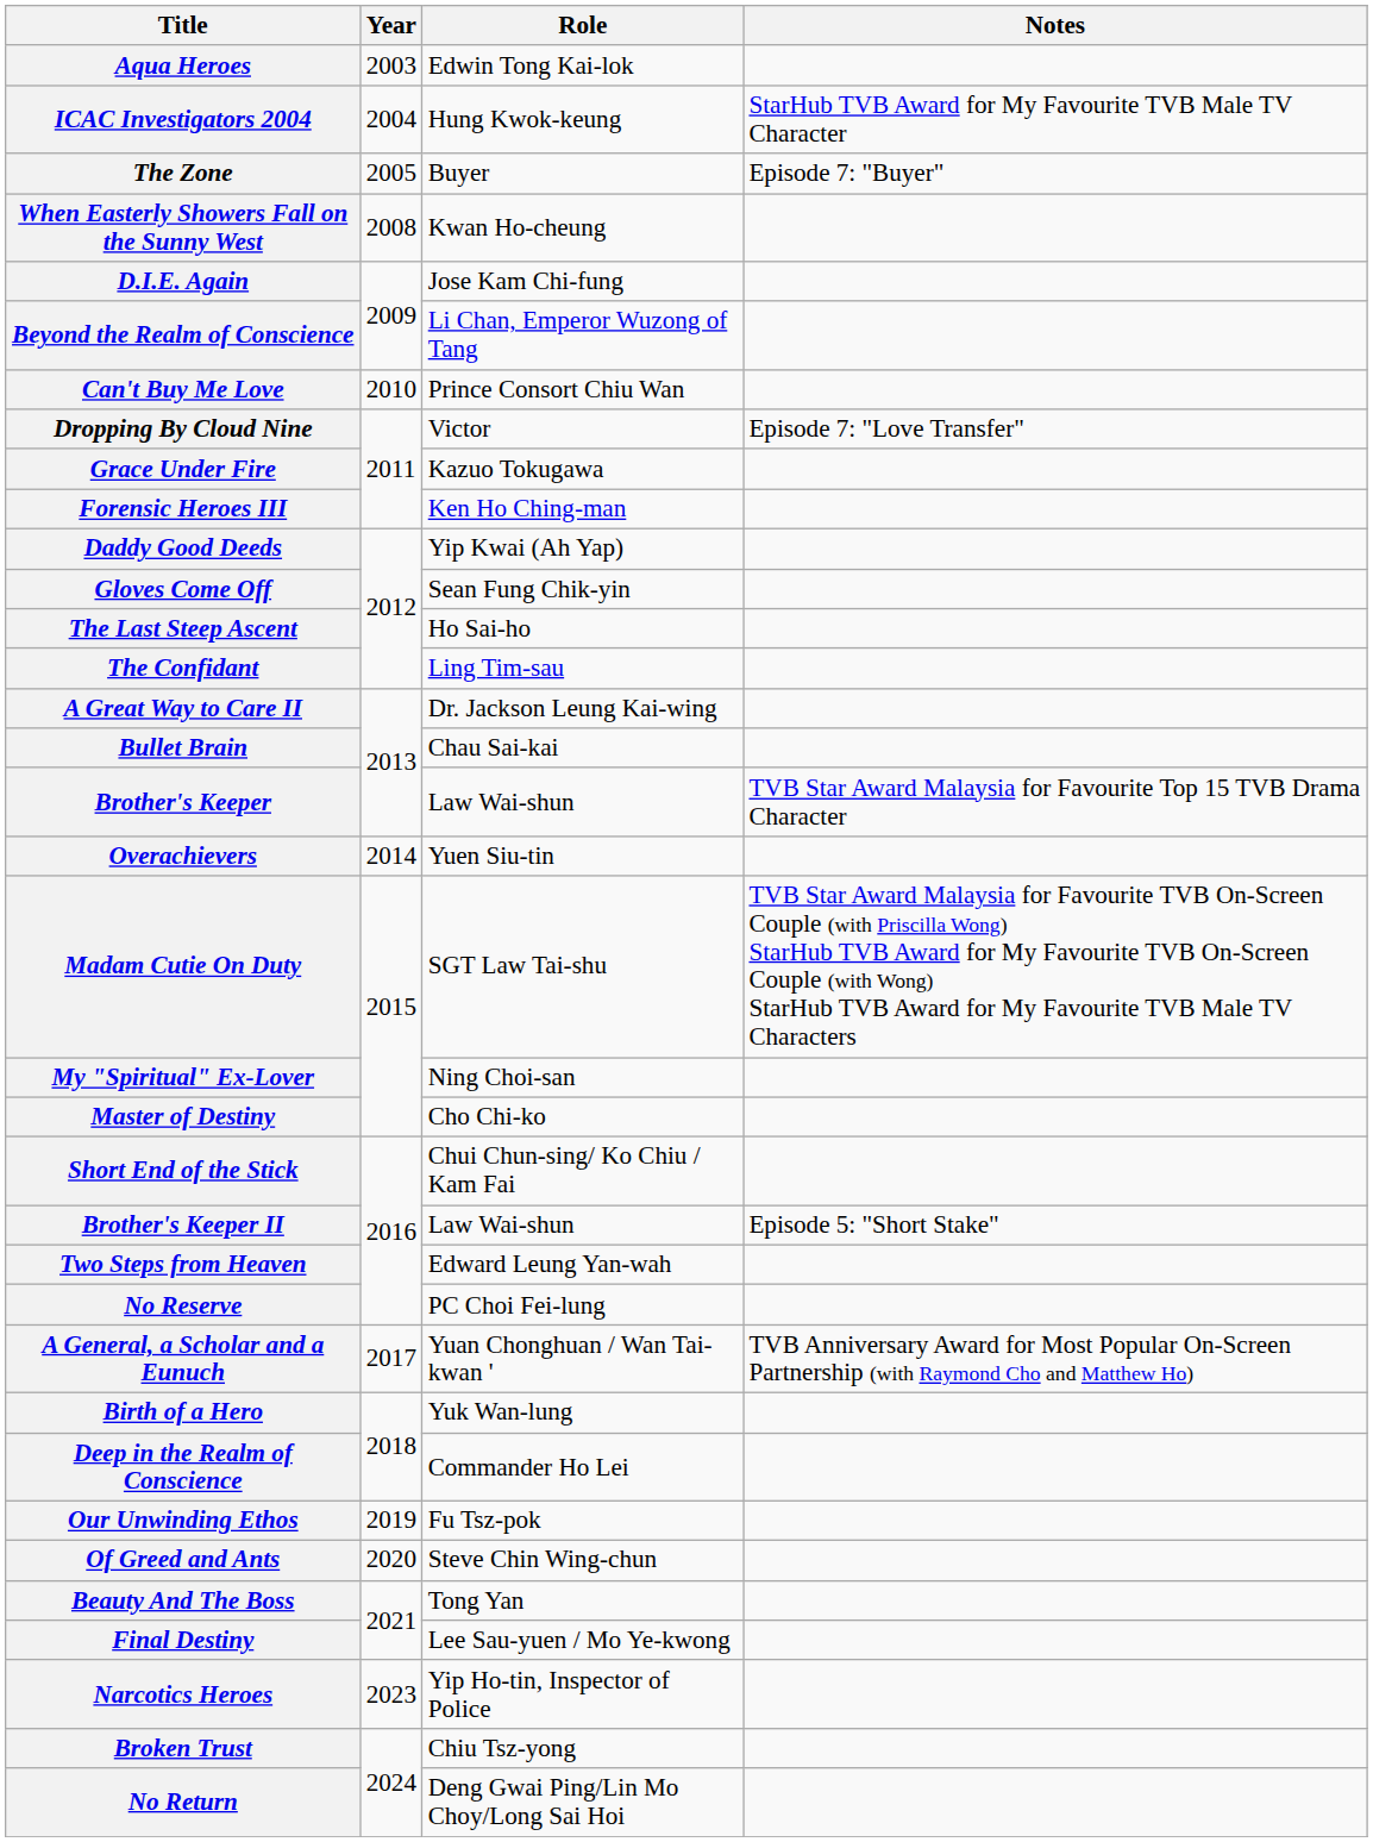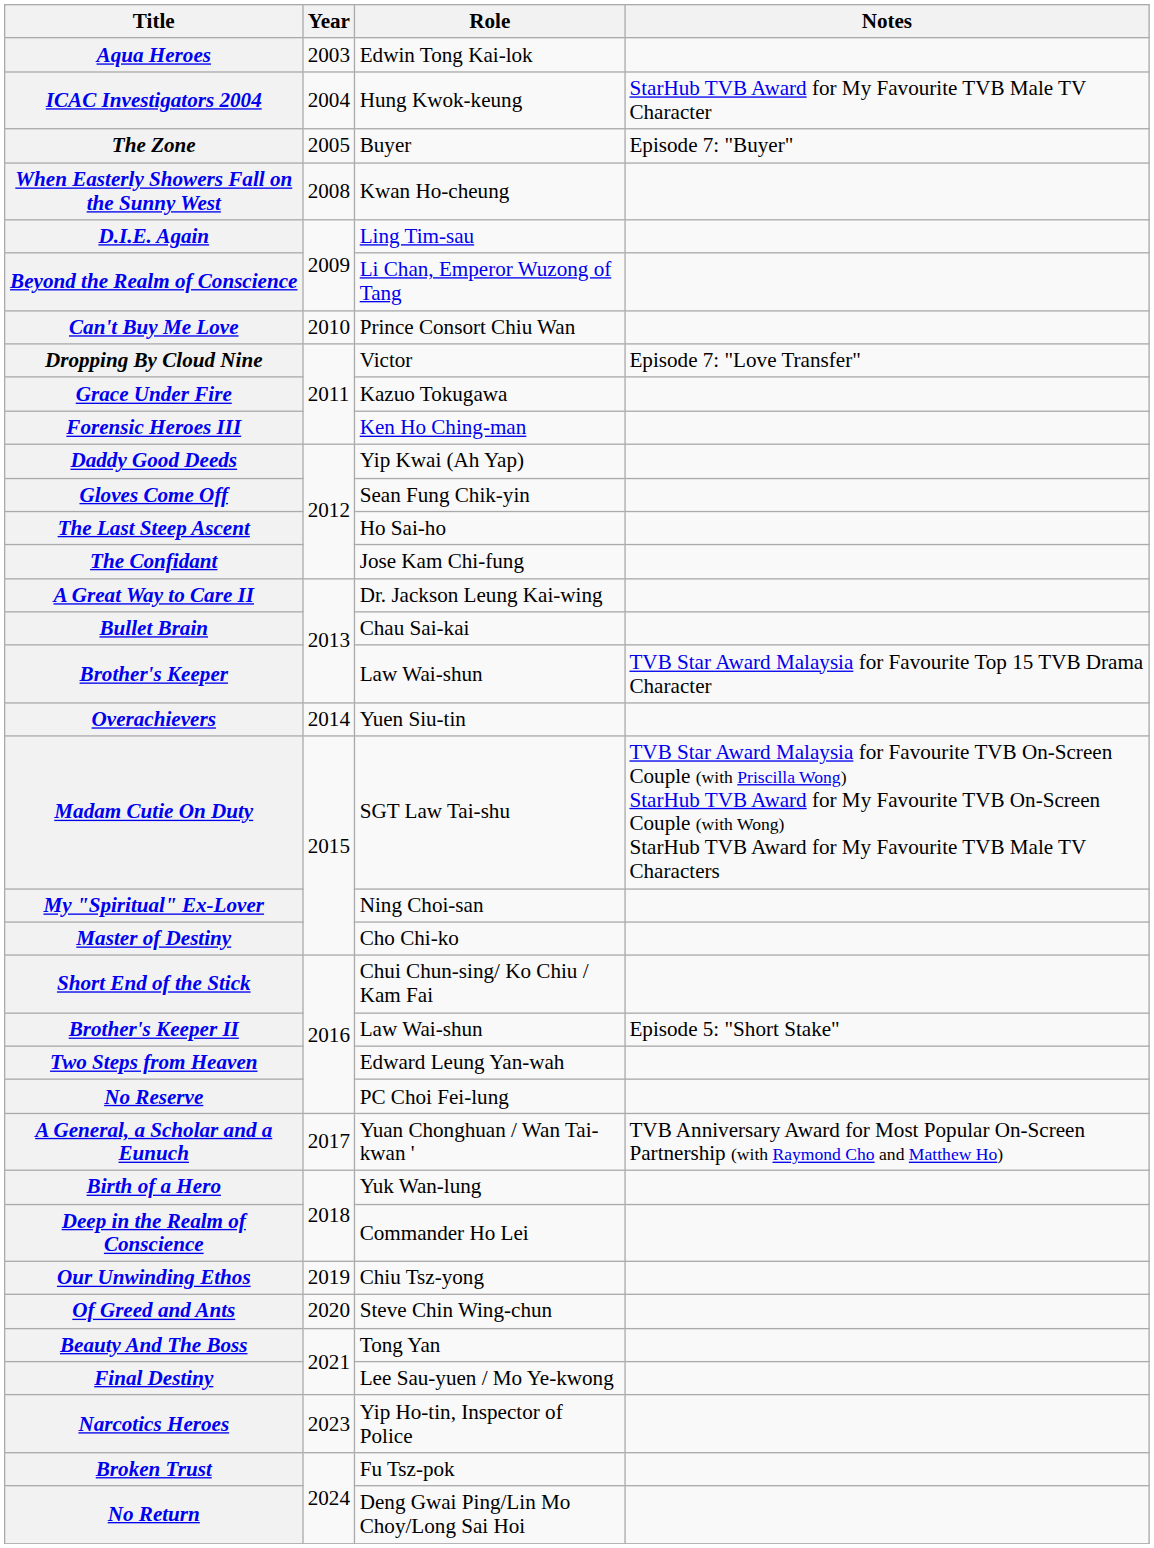D.I.E. Again | Role: Jose Kam Chi-fung -> Ling Tim-sau
The Confidant | Role: Ling Tim-sau -> Jose Kam Chi-fung
Our Unwinding Ethos | Role: Fu Tsz-pok -> Chiu Tsz-yong
Broken Trust | Role: Chiu Tsz-yong -> Fu Tsz-pok
